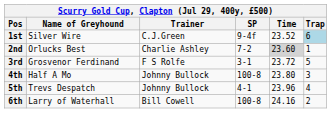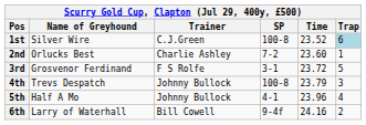1st | SP: 9-4f -> 100-8
2nd | Time: lightgrey background -> no background
4th | Name of Greyhound: Half A Mo -> Trevs Despatch
4th | Time: 23.80 -> 23.79
5th | Name of Greyhound: Trevs Despatch -> Half A Mo
6th | SP: 100-8 -> 9-4f
